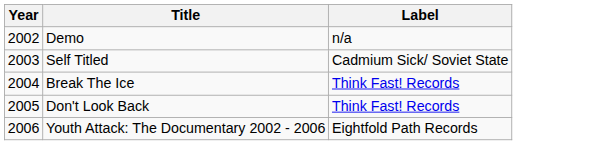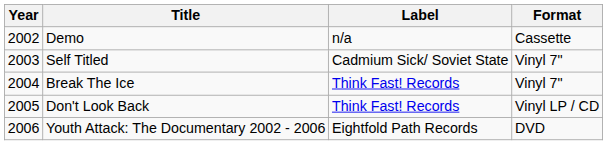+ column: Format | Cassette | Vinyl 7" | Vinyl 7" | Vinyl LP / CD | DVD
